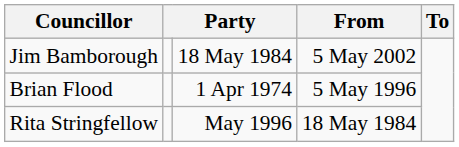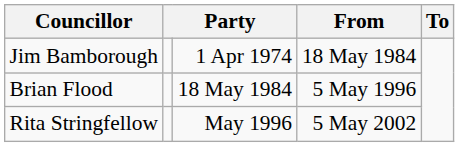Jim Bamborough | column 3: 18 May 1984 -> 1 Apr 1974
Jim Bamborough | From: 5 May 2002 -> 18 May 1984
Brian Flood | column 3: 1 Apr 1974 -> 18 May 1984
Rita Stringfellow | From: 18 May 1984 -> 5 May 2002
